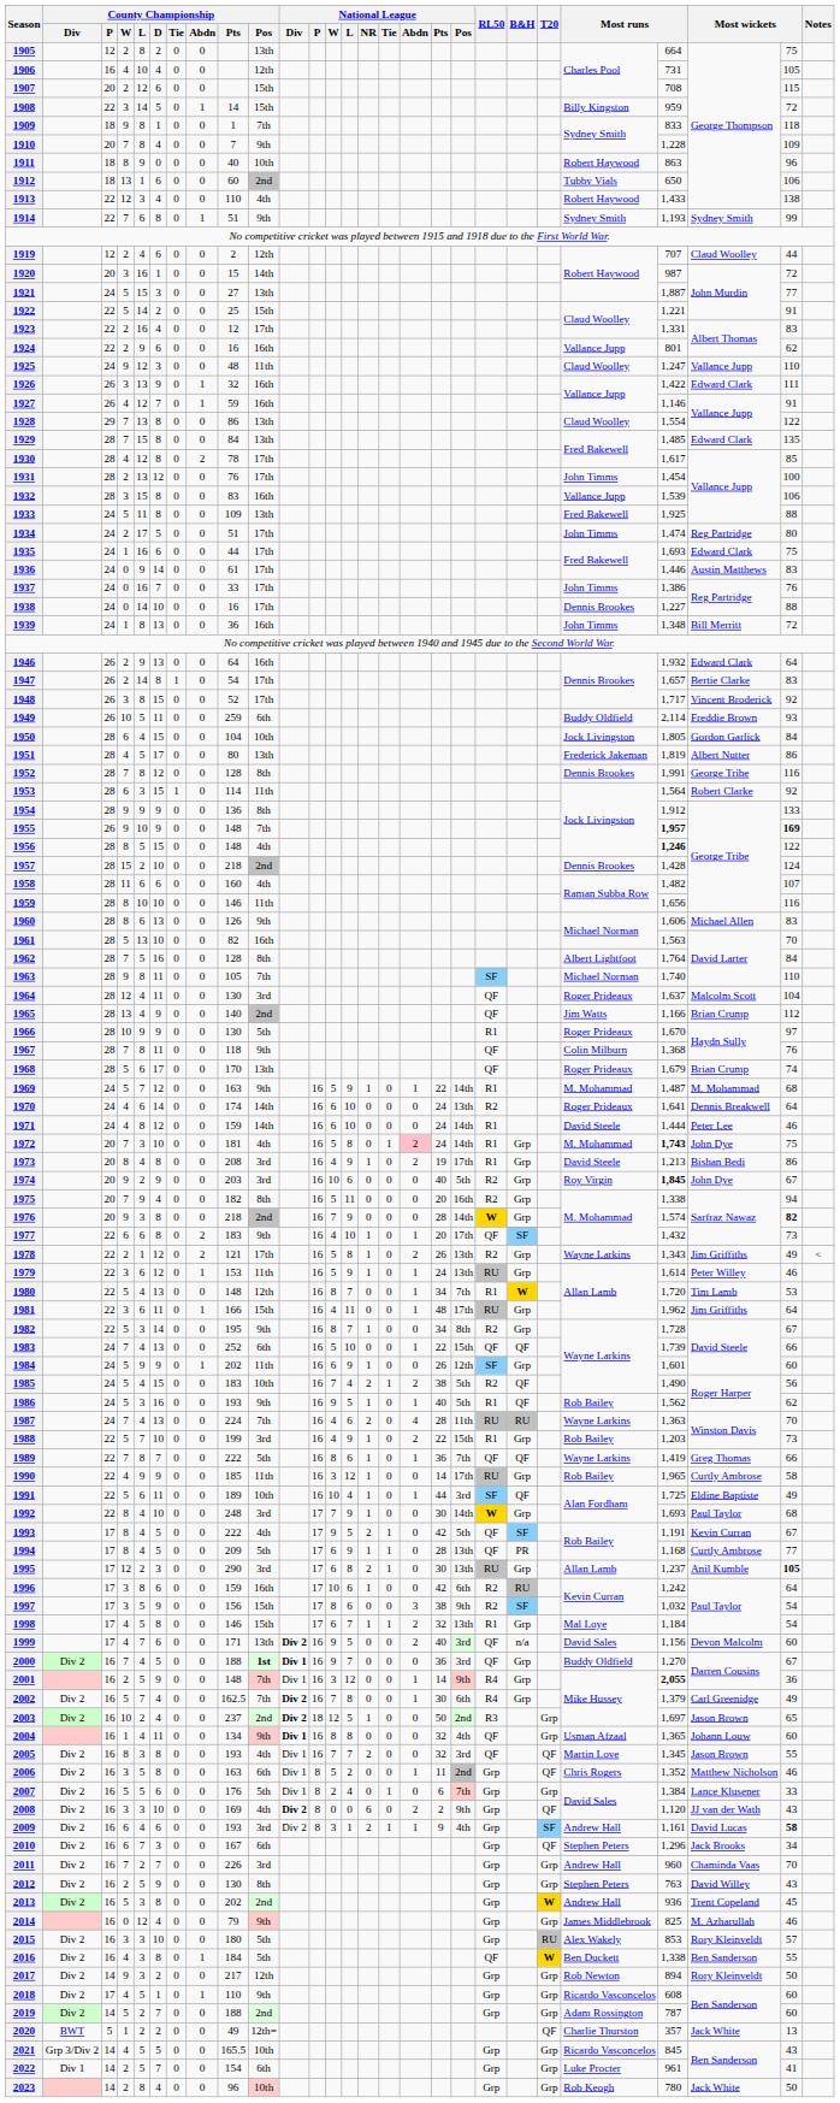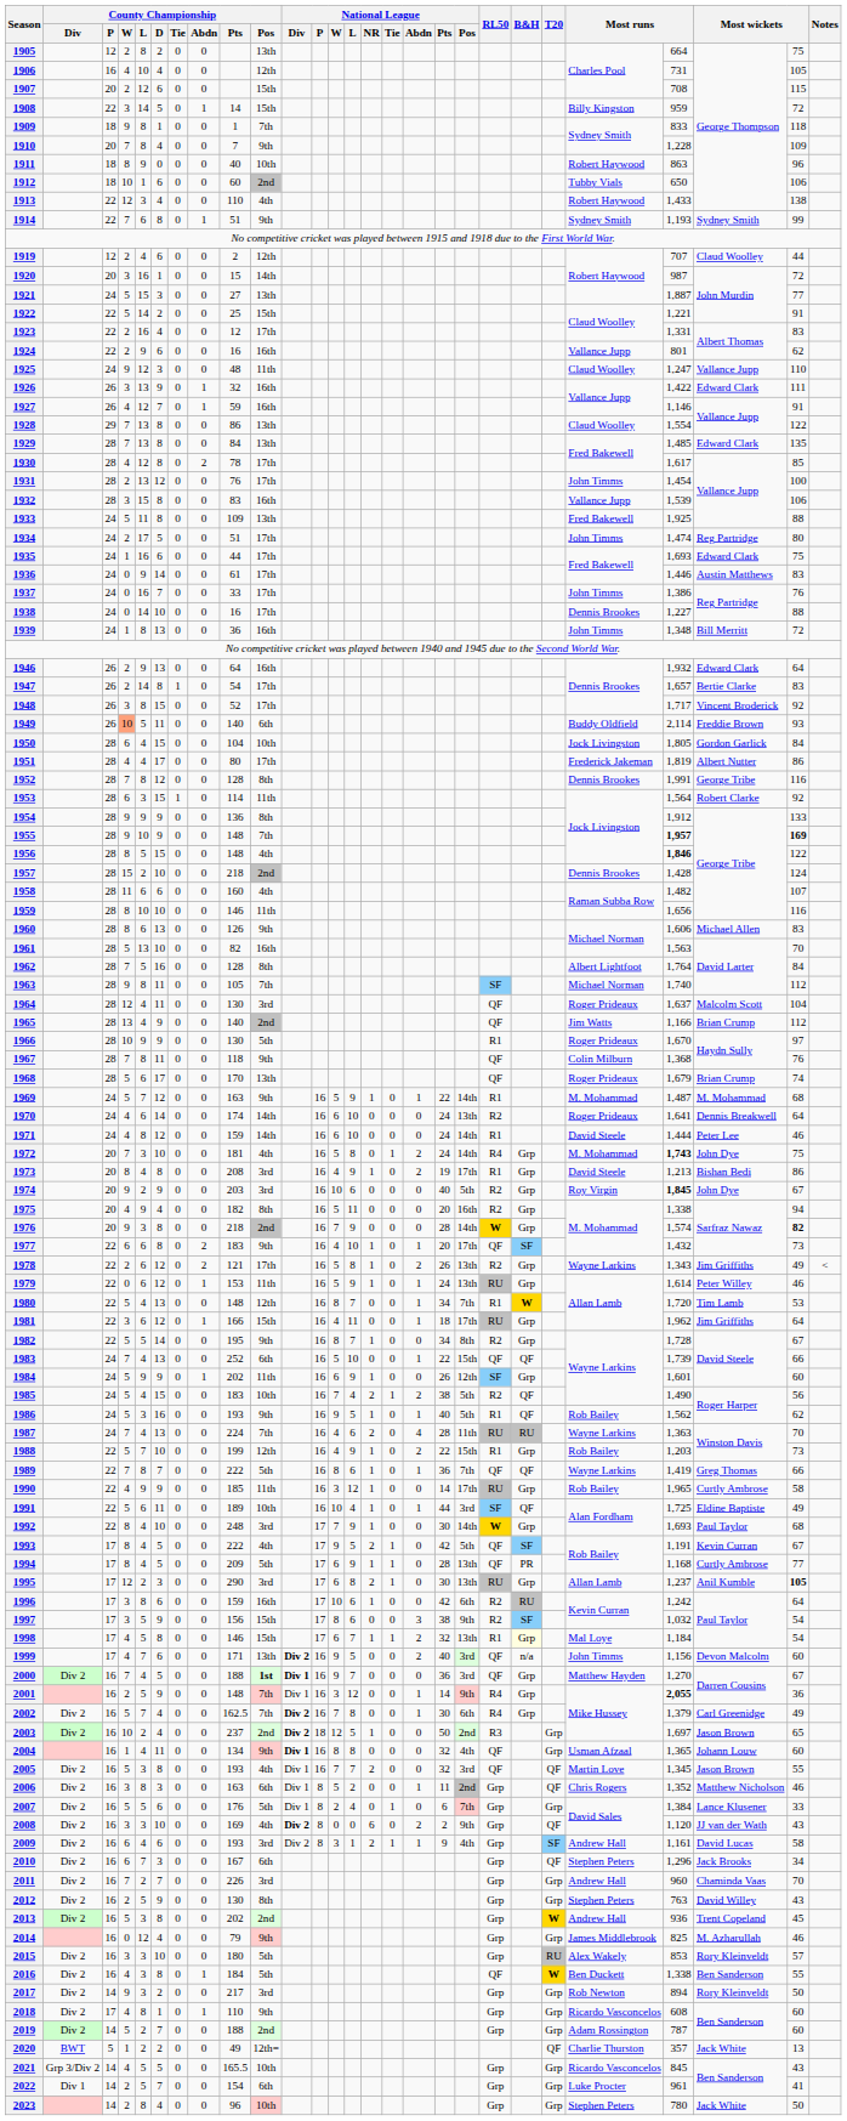1912 | County Championship / W: 13 -> 10
1929 | County Championship / L: 15 -> 13
1949 | County Championship / W: no background -> lightsalmon background
1949 | County Championship / Pts: 259 -> 140
1951 | County Championship / L: 5 -> 4
1951 | County Championship / Pos: 13th -> 17th
1955 | County Championship / P: 26 -> 28
1956 | column 24: 1,246 -> 1,846
1963 | column 26: 110 -> 112
1972 | National League / Abdn: pink background -> no background
1972 | RL50: R1 -> R4
1975 | County Championship / W: 7 -> 4
1978 | County Championship / L: 1 -> 6
1979 | County Championship / W: 3 -> 0
1981 | County Championship / D: 11 -> 12
1981 | National League / Pts: 48 -> 18
1982 | County Championship / L: 3 -> 5
1988 | County Championship / Pos: 3rd -> 12th
1998 | B&H: no background -> lightyellow background
1999 | column 23: David Sales -> John Timms
2000 | column 23: Buddy Oldfield -> Matthew Hayden
2005 | County Championship / W: 8 -> 5
2006 | County Championship / L: 5 -> 8
2006 | County Championship / D: 8 -> 3
2009 | column 26: bold -> normal
2017 | County Championship / Pos: 12th -> 3rd
2018 | County Championship / L: 5 -> 8
2023 | column 23: Rob Keogh -> Stephen Peters
